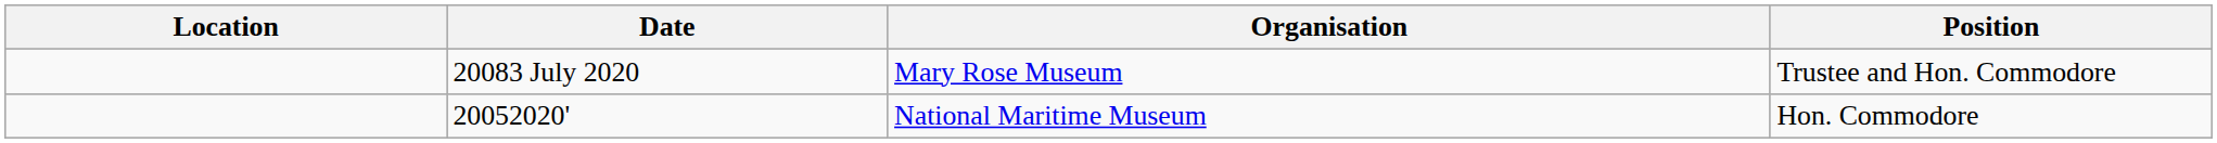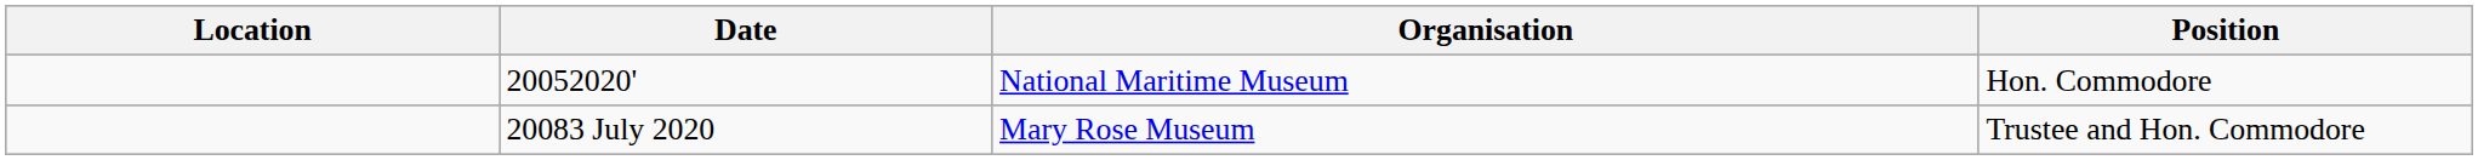rows swapped: 20083 July 2020 <-> 20052020'
